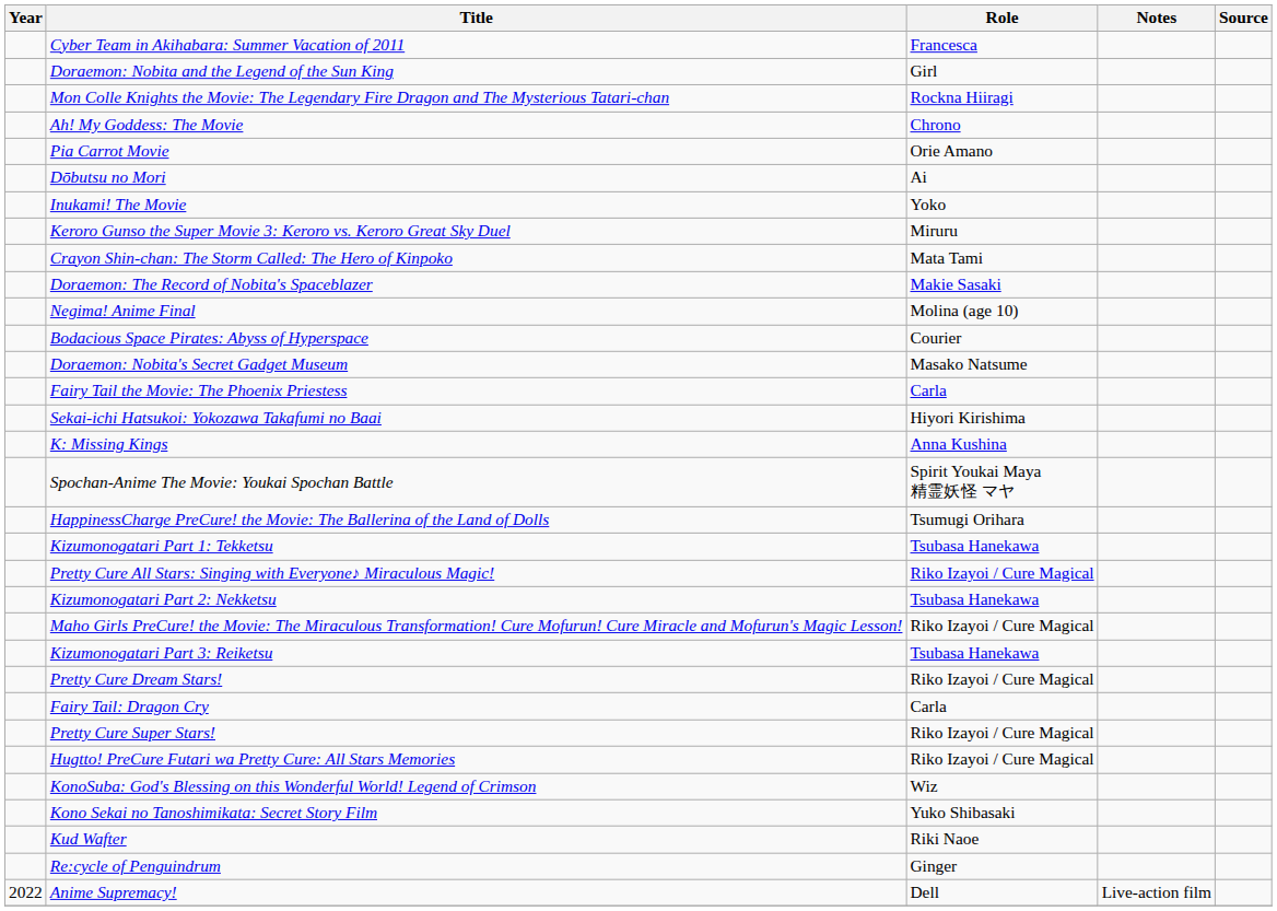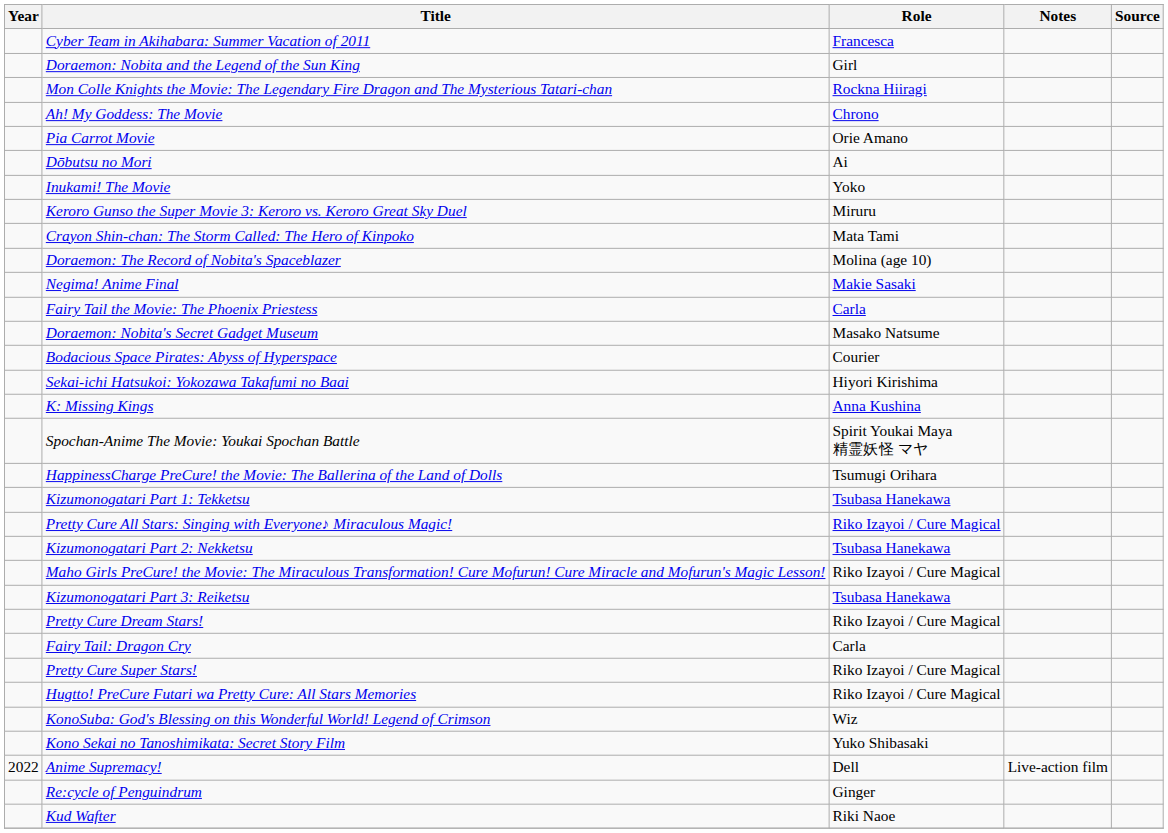Doraemon: The Record of Nobita's Spaceblazer | Role: Makie Sasaki -> Molina (age 10)
Negima! Anime Final | Role: Molina (age 10) -> Makie Sasaki
rows swapped: Fairy Tail the Movie: The Phoenix Priestess <-> Bodacious Space Pirates: Abyss of Hyperspace
rows swapped: Kud Wafter <-> Anime Supremacy!
